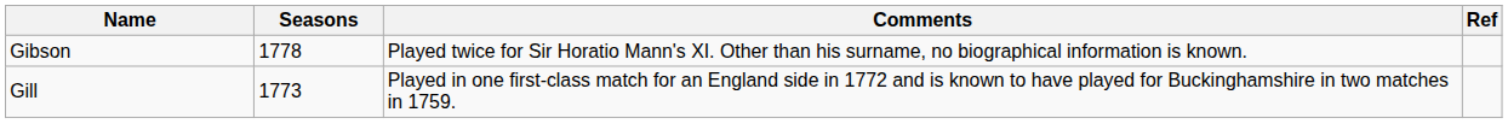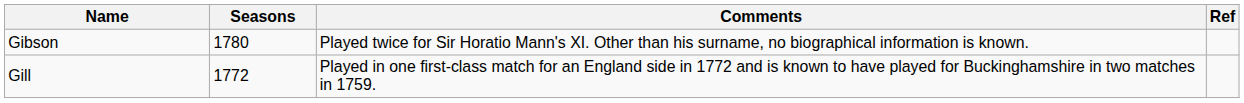Gibson | Seasons: 1778 -> 1780
Gill | Seasons: 1773 -> 1772
